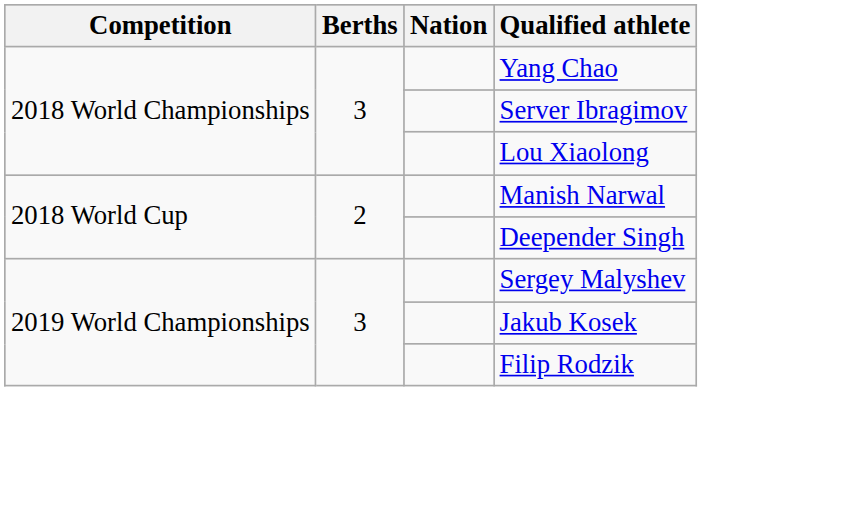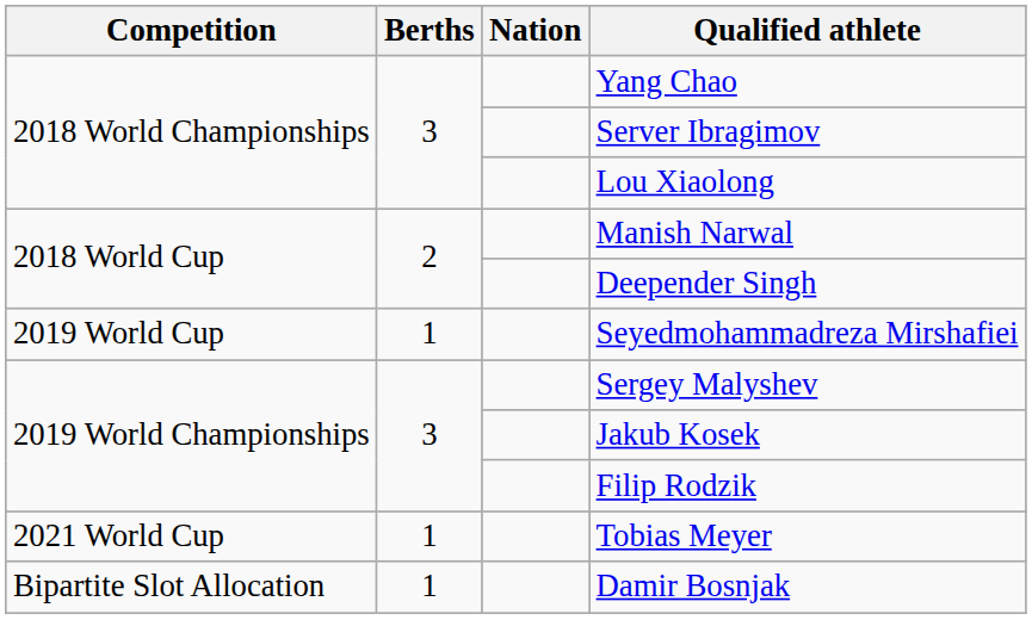+ row: 2019 World Cup | 1 | Seyedmohammadreza Mirshafiei
+ row: 2021 World Cup | 1 | Tobias Meyer
+ row: Bipartite Slot Allocation | 1 | Damir Bosnjak
